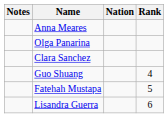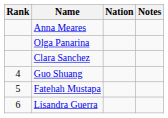columns swapped: Rank <-> Notes
